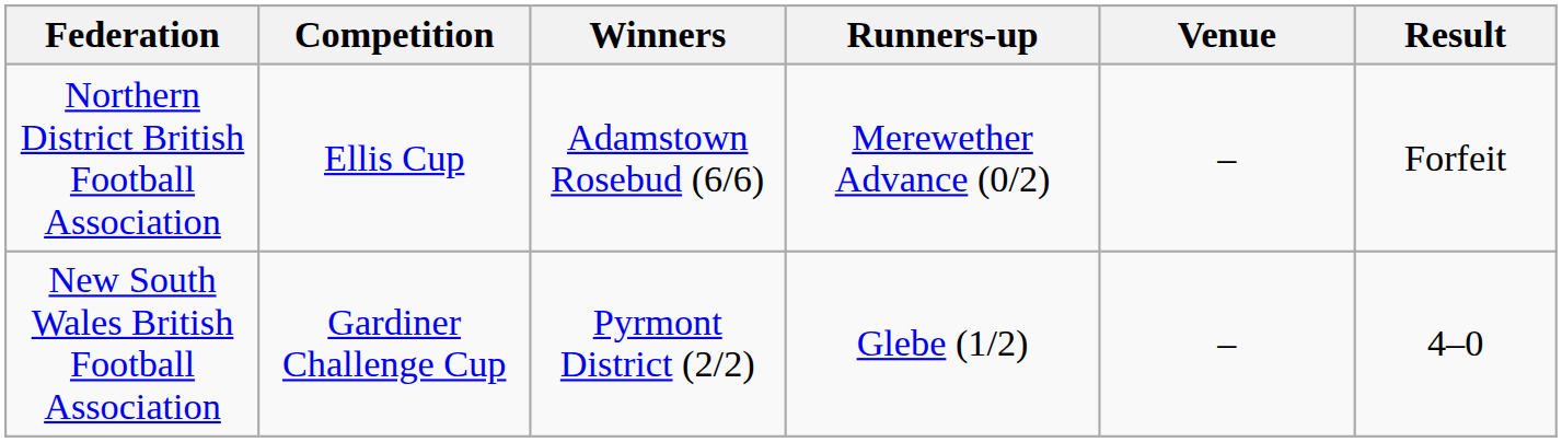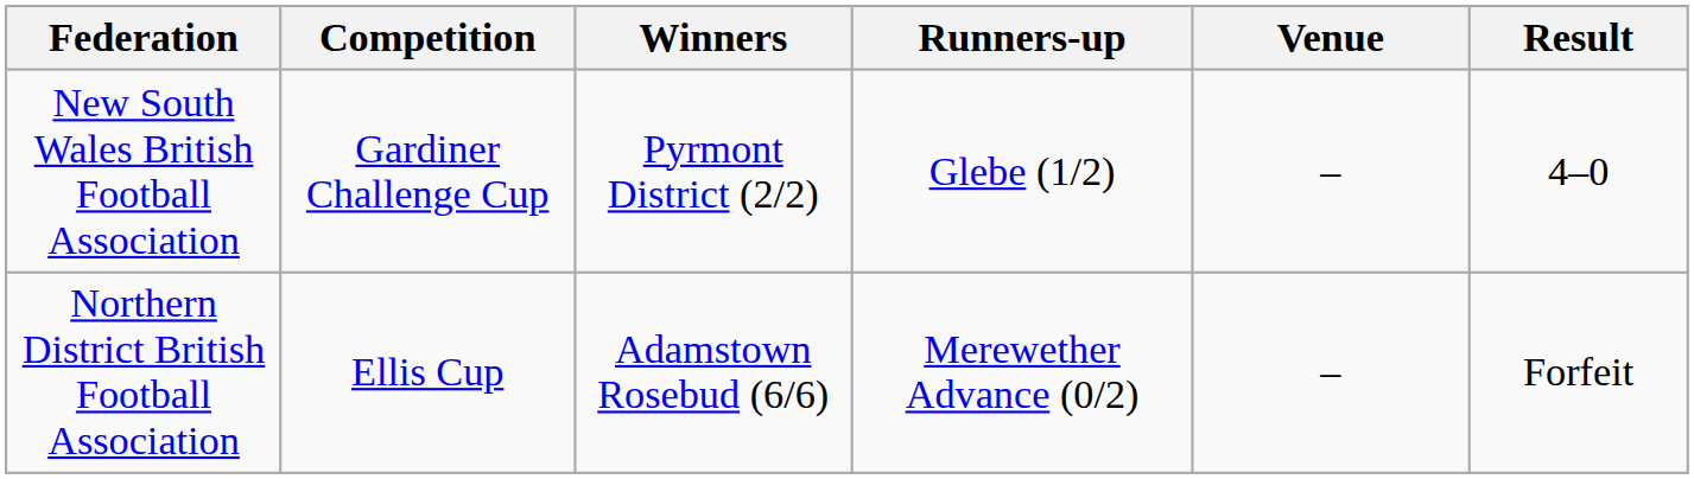rows swapped: Northern District British Football Association <-> New South Wales British Football Association
